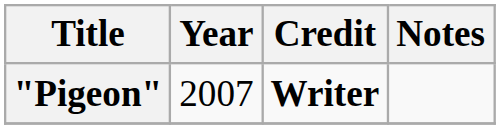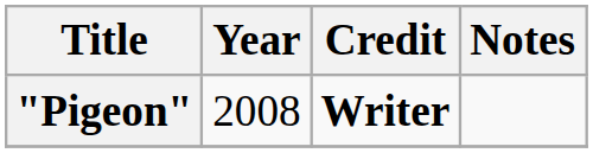"Pigeon" | Year: 2007 -> 2008
